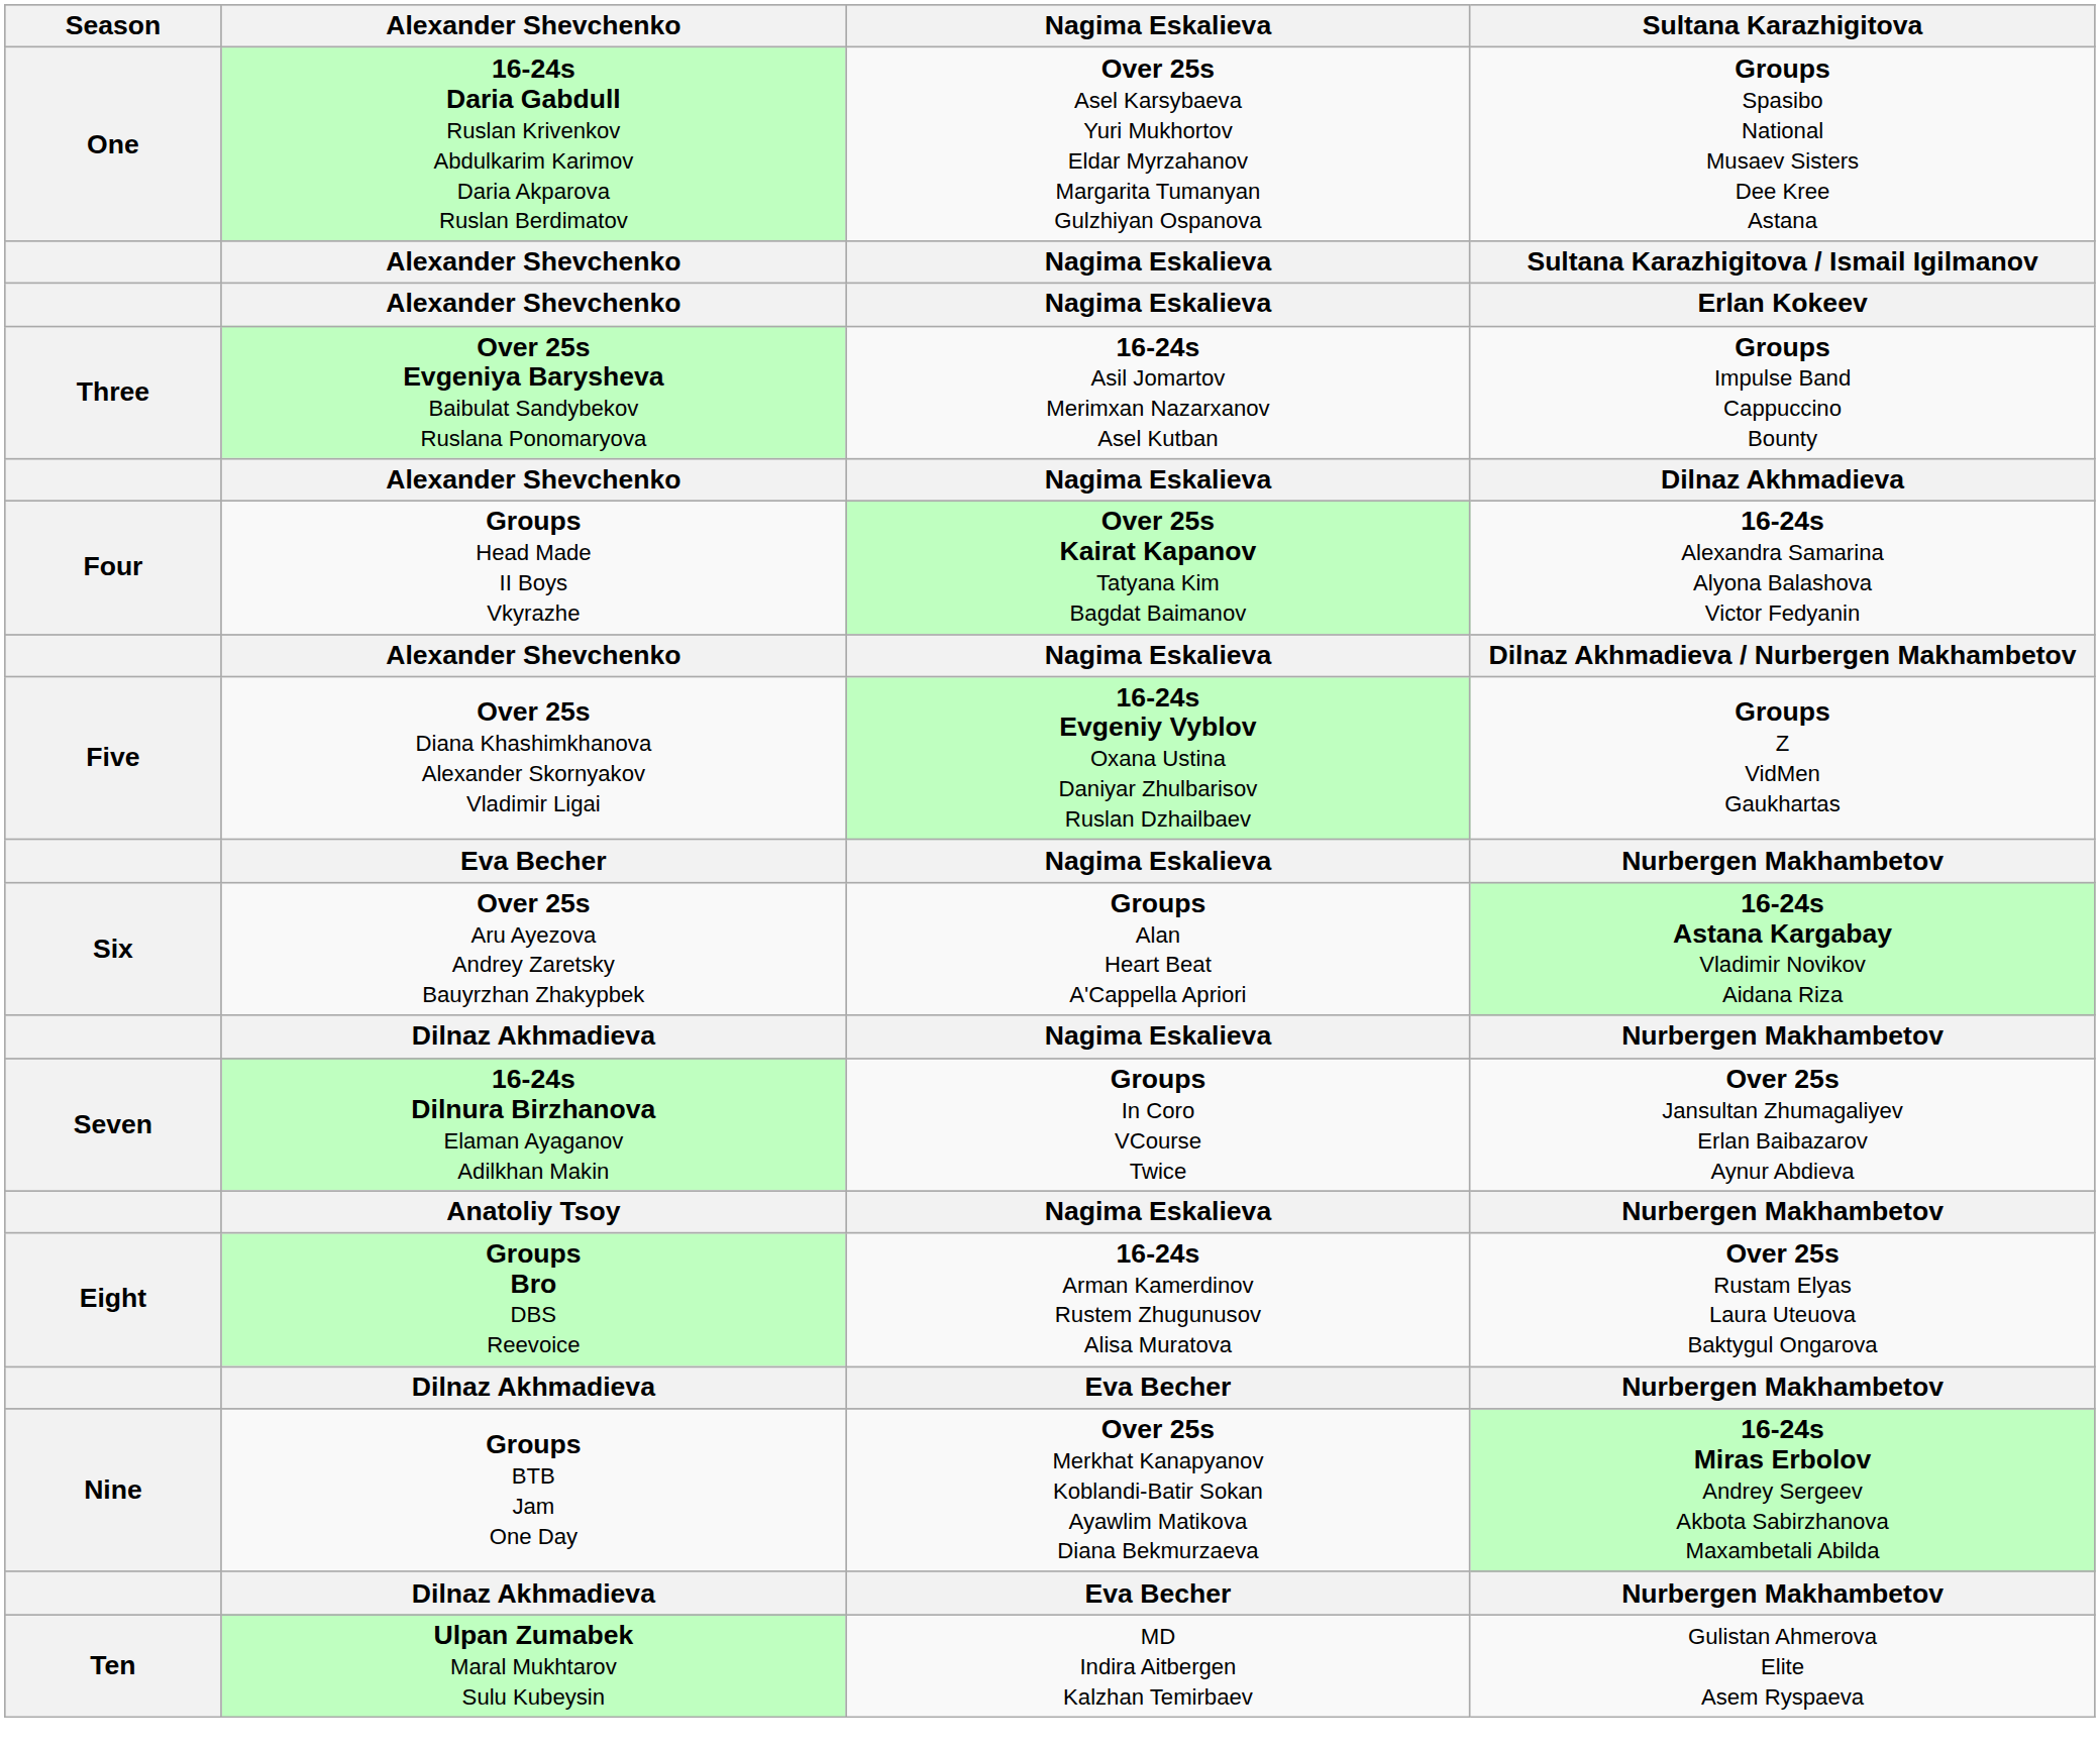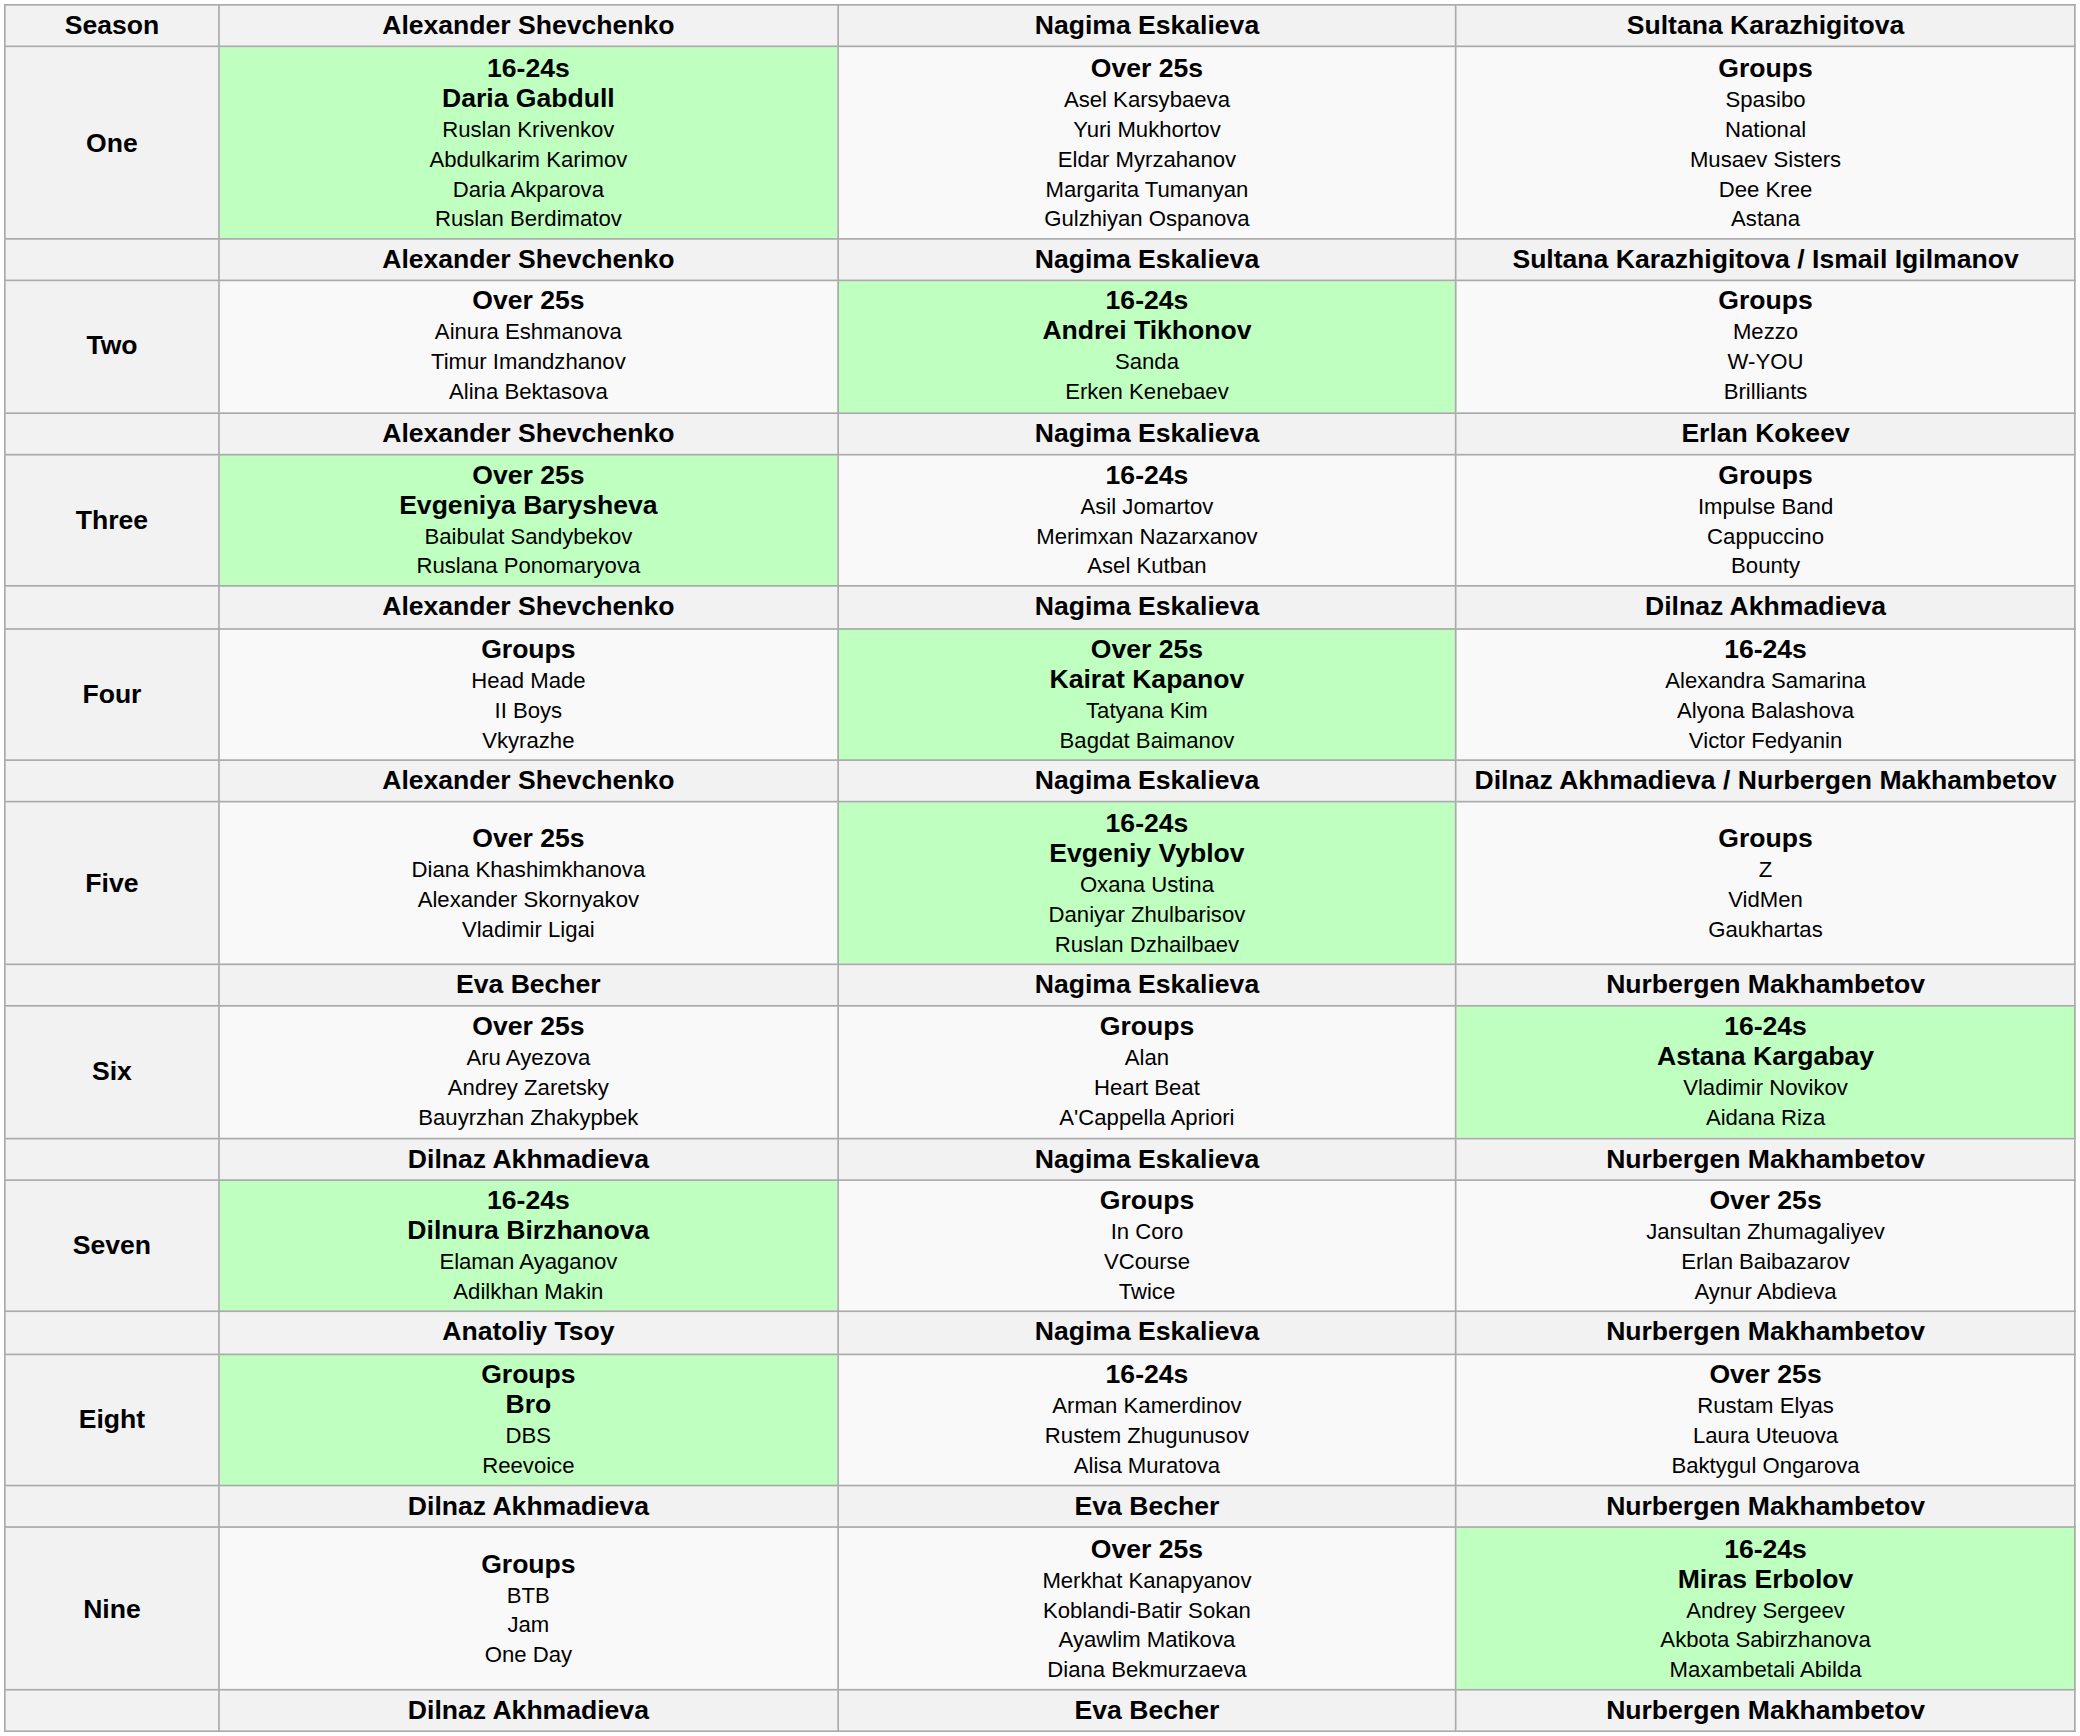+ row: Two | Over 25s Ainura Eshmanova Timur Imandzhanov Alina Bektasova | 16-24s Andrei Tikhonov Sanda Erken Kenebaev | Groups Mezzo W-YOU Brilliants
- row: Ten | Ulpan Zumabek Maral Mukhtarov Sulu Kubeysin | MD Indira Aitbergen Kalzhan Temirbaev | Gulistan Ahmerova Elite Asem Ryspaeva
